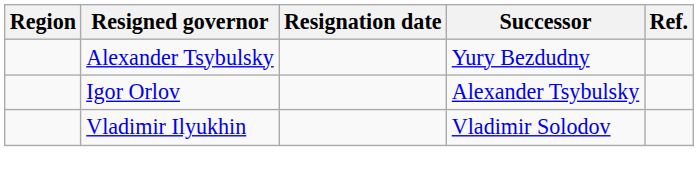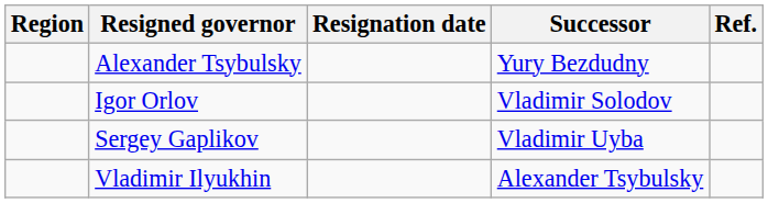Igor Orlov | Successor: Alexander Tsybulsky -> Vladimir Solodov
+ row: Sergey Gaplikov | Vladimir Uyba
Vladimir Ilyukhin | Successor: Vladimir Solodov -> Alexander Tsybulsky
